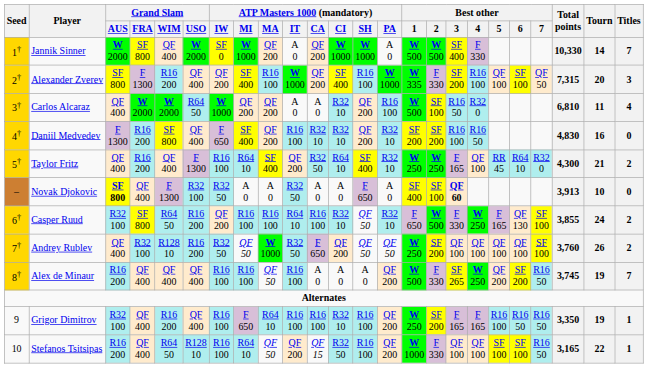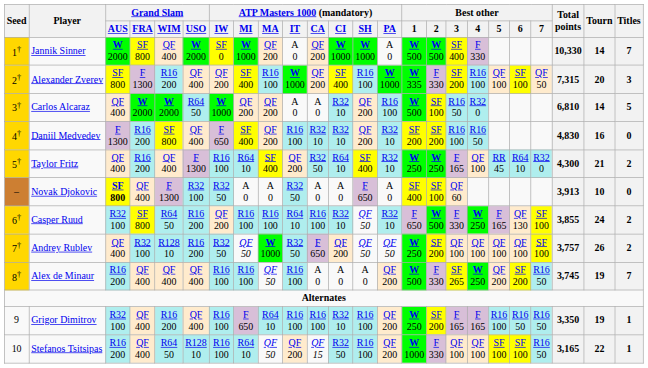Carlos Alcaraz | Tourn: 11 -> 14
Carlos Alcaraz | Titles: 4 -> 5
Novak Djokovic | Best other / 3: bold -> normal
Andrey Rublev | Total points: 3,760 -> 3,757
